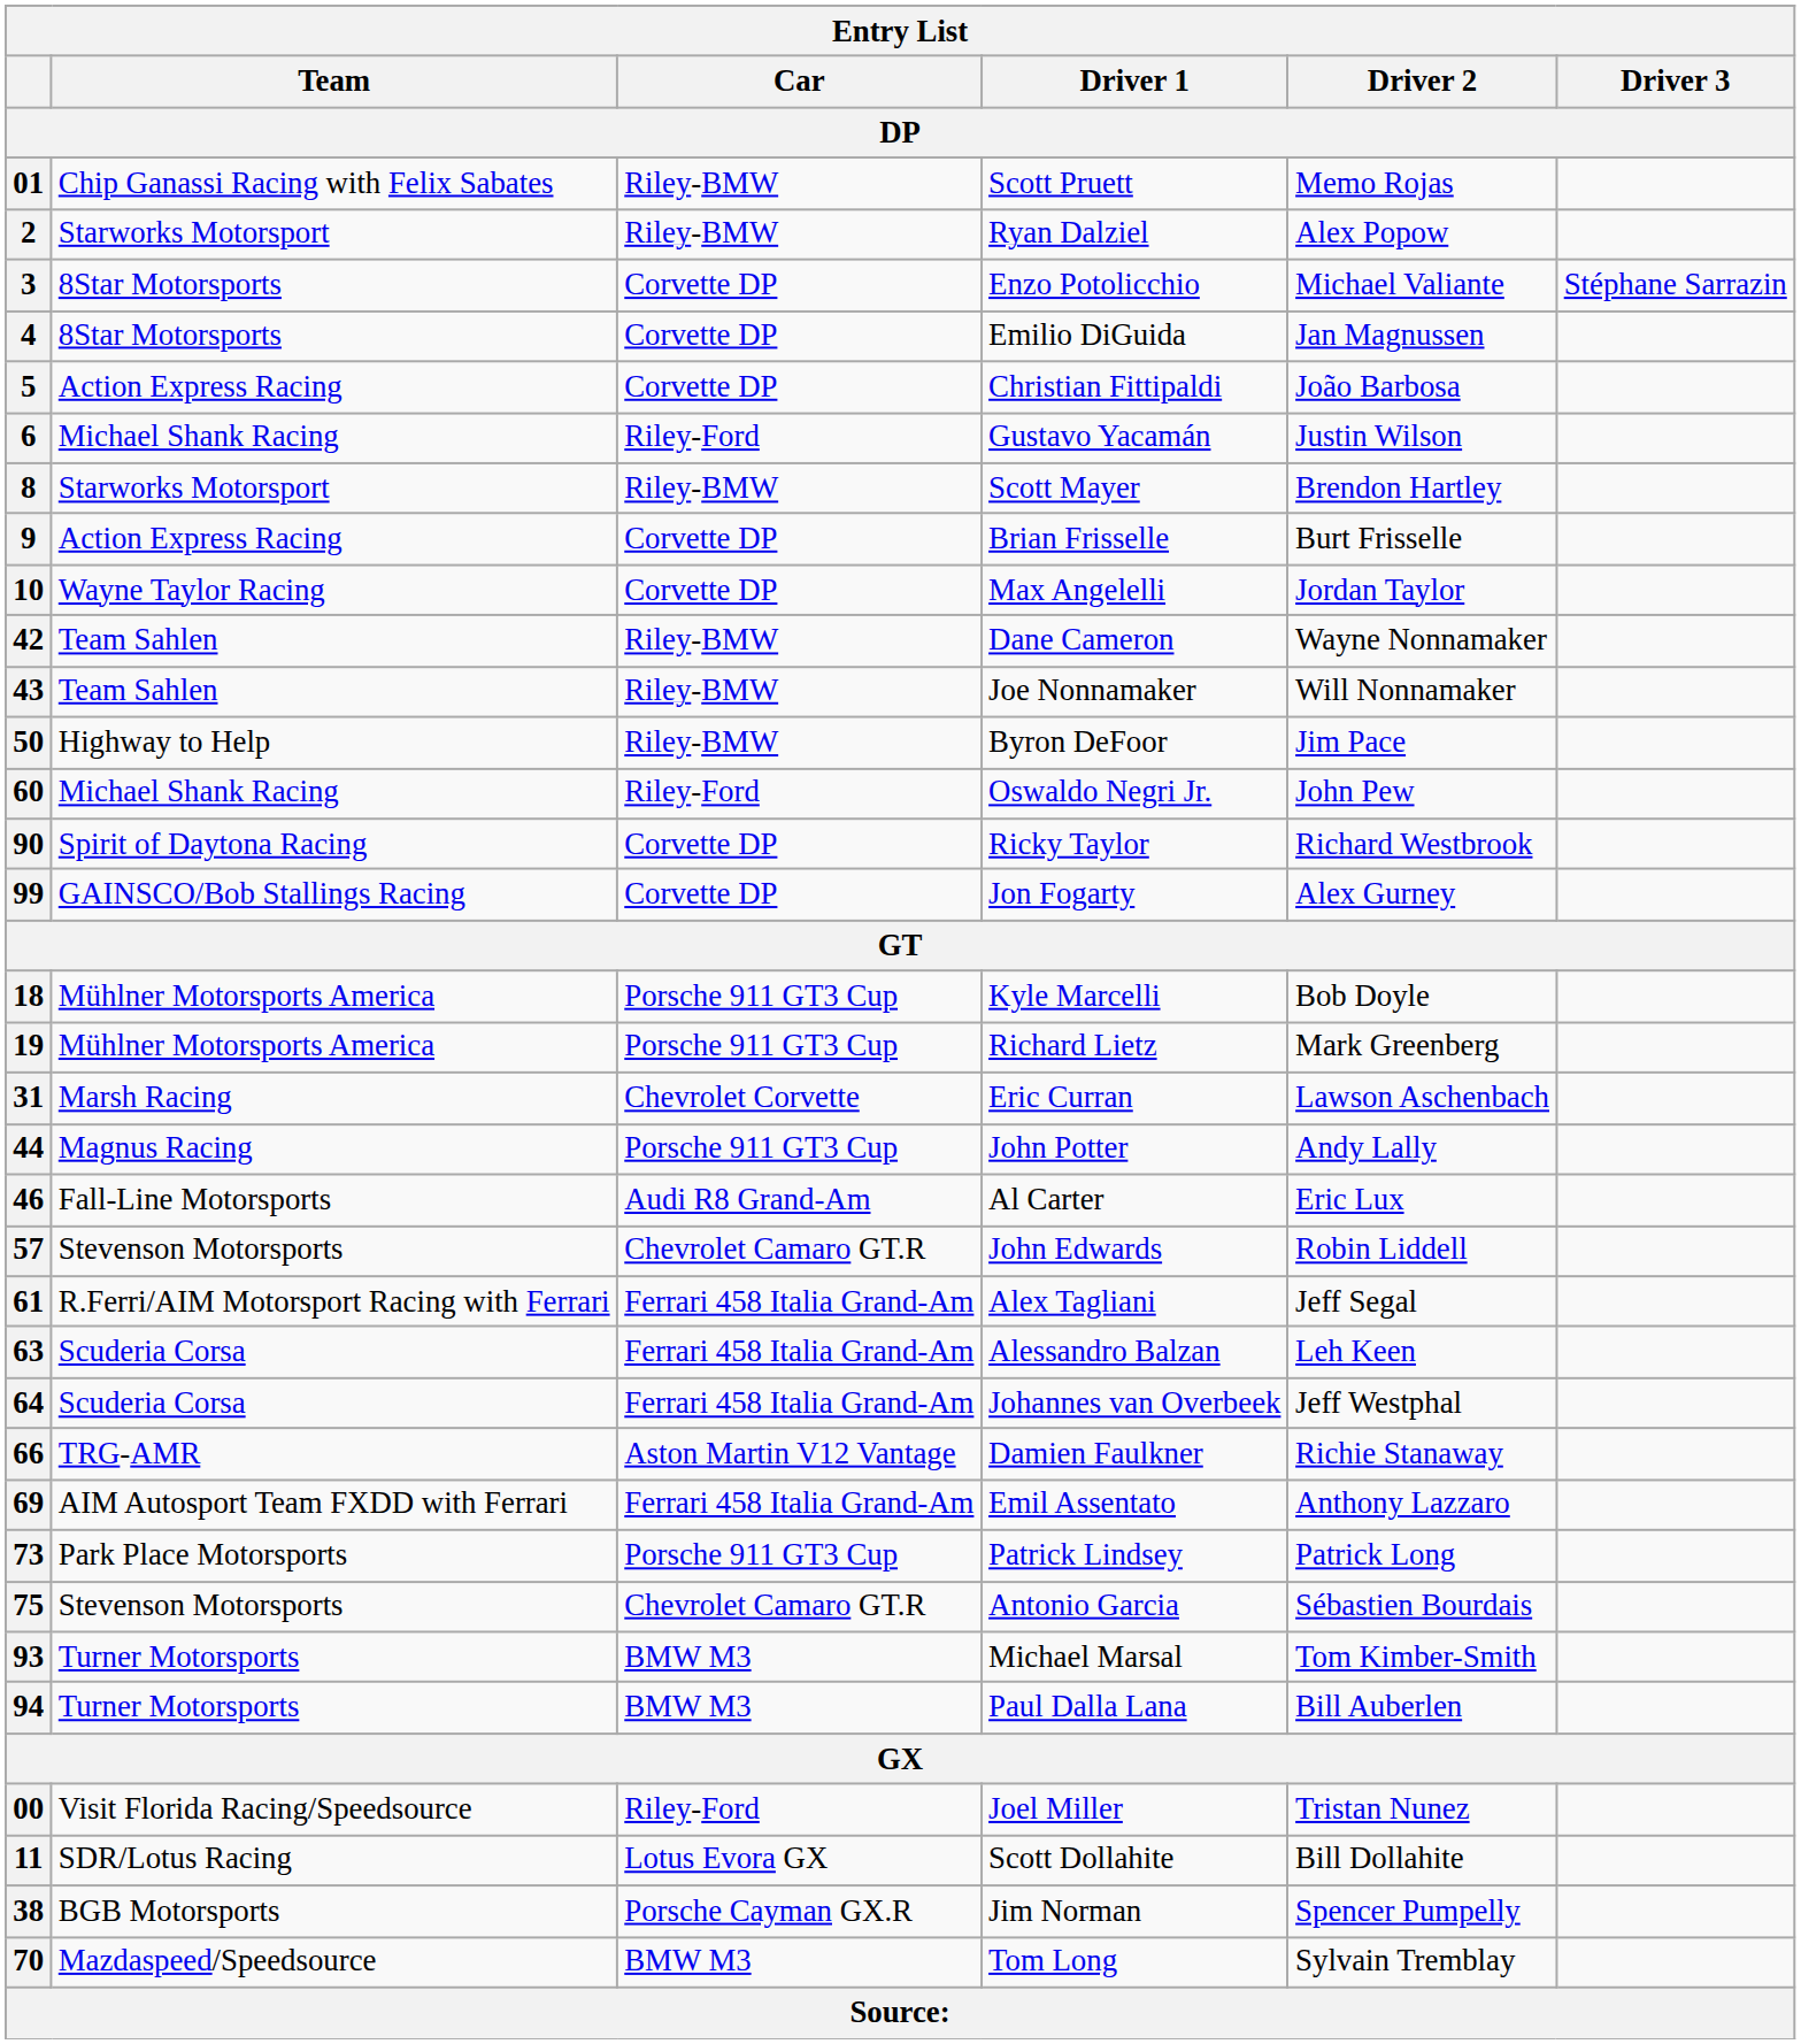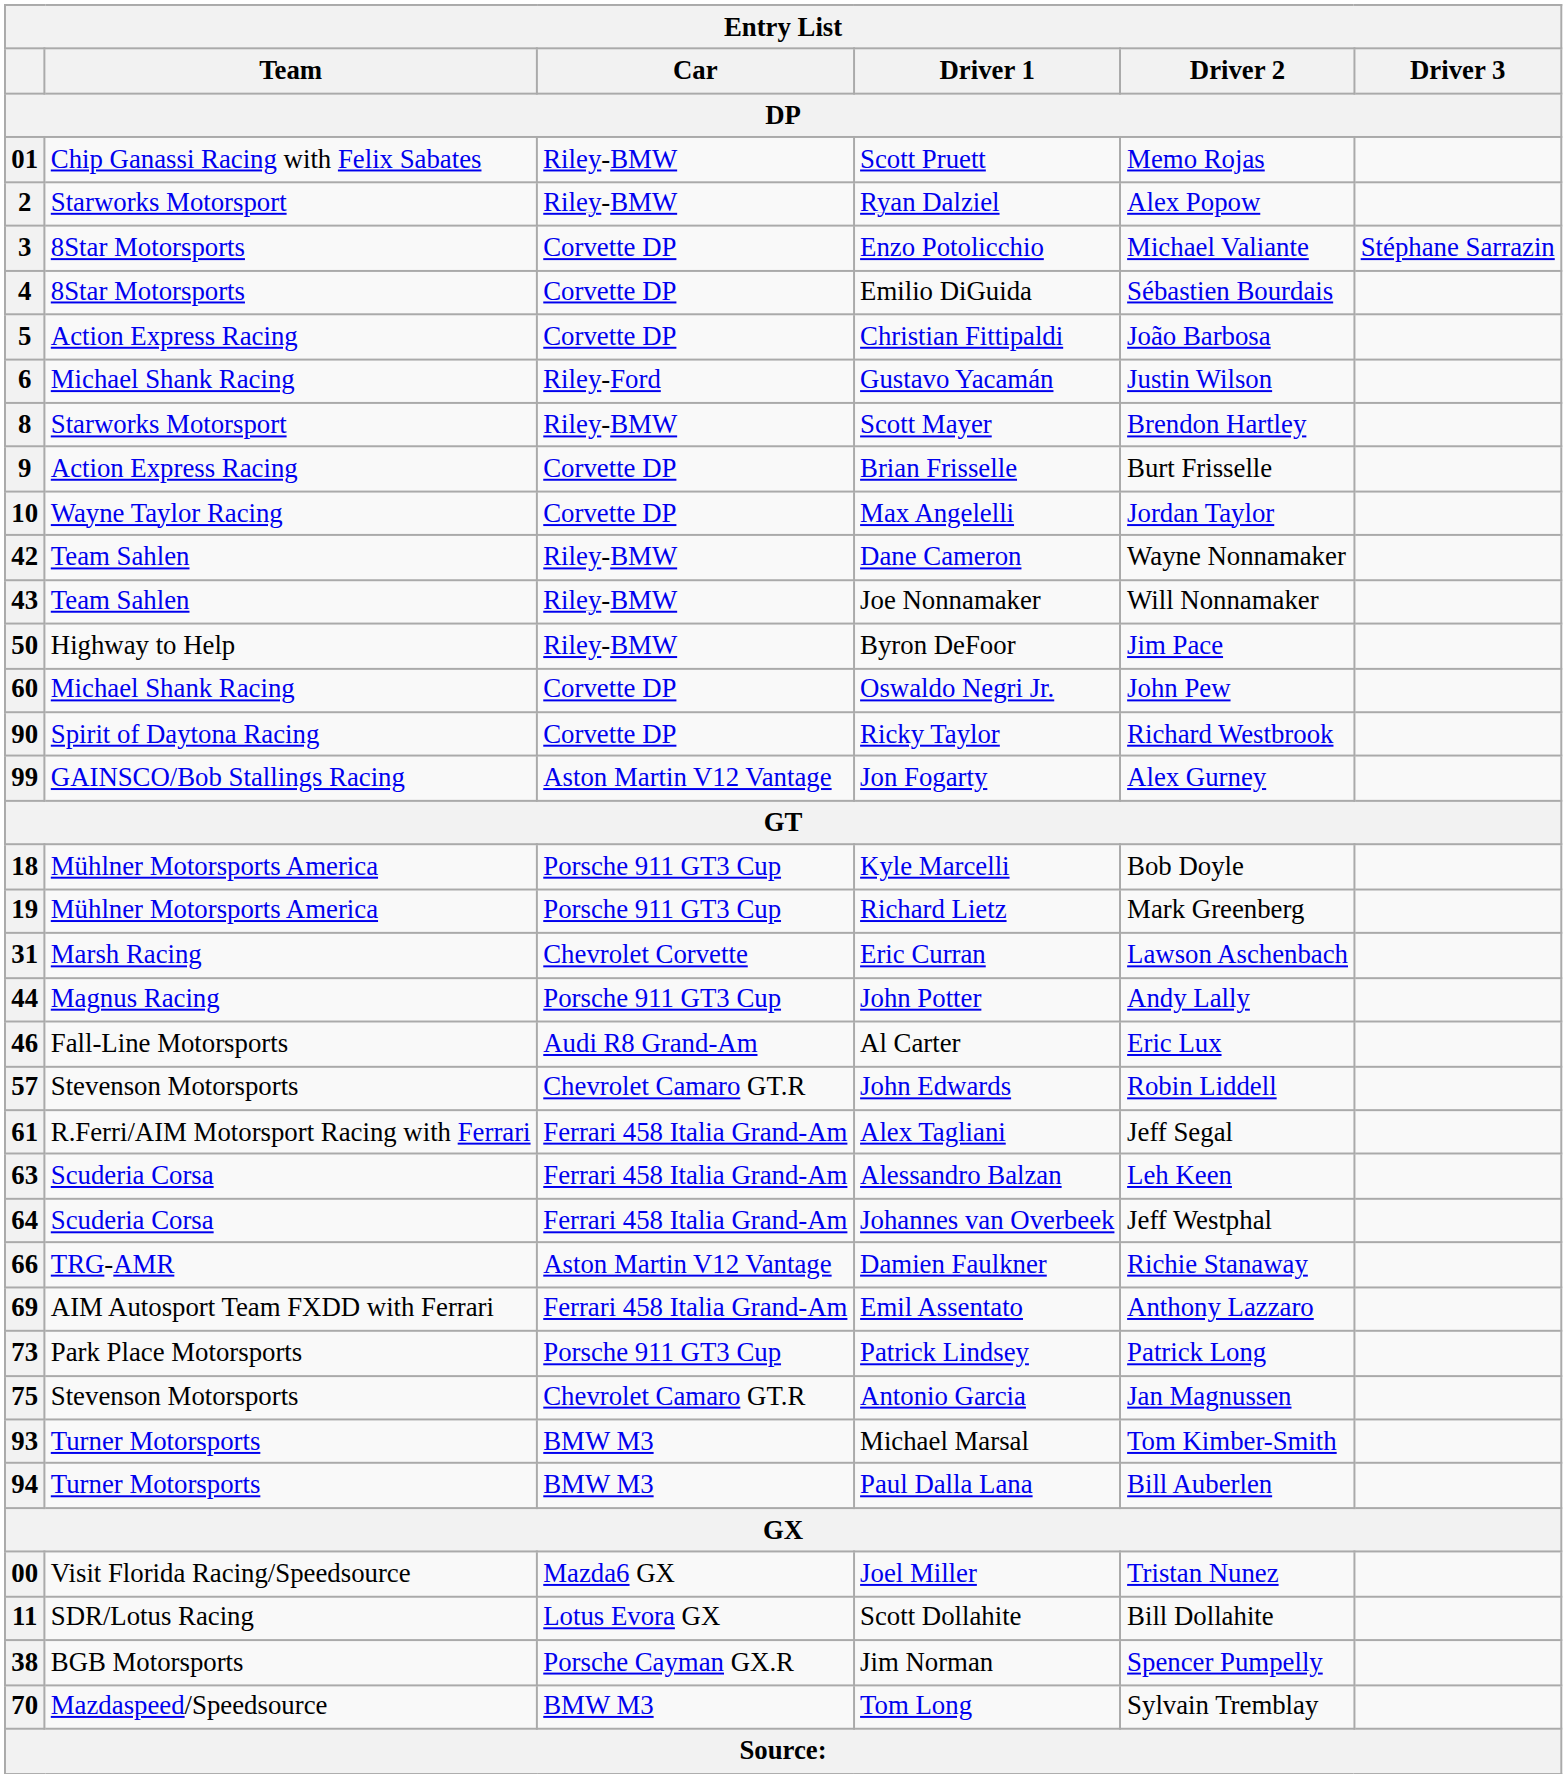4 | Driver 2 / DP: Jan Magnussen -> Sébastien Bourdais
60 | Car / DP: Riley-Ford -> Corvette DP
99 | Car / DP: Corvette DP -> Aston Martin V12 Vantage
75 | Driver 2 / DP: Sébastien Bourdais -> Jan Magnussen
00 | Car / DP: Riley-Ford -> Mazda6 GX
